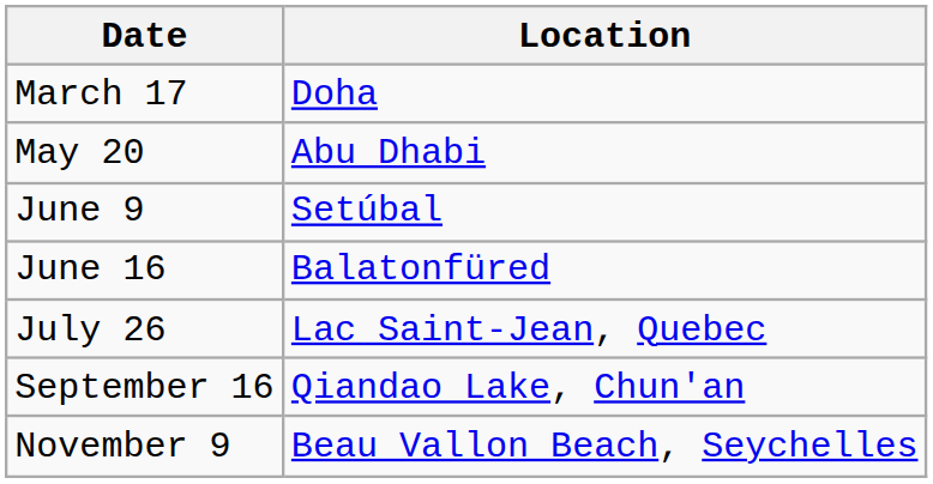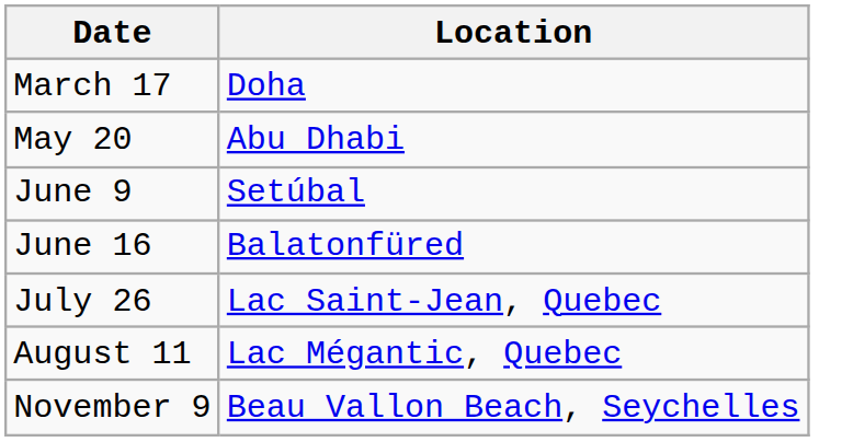+ row: August 11 | Lac Mégantic, Quebec
- row: September 16 | Qiandao Lake, Chun'an
